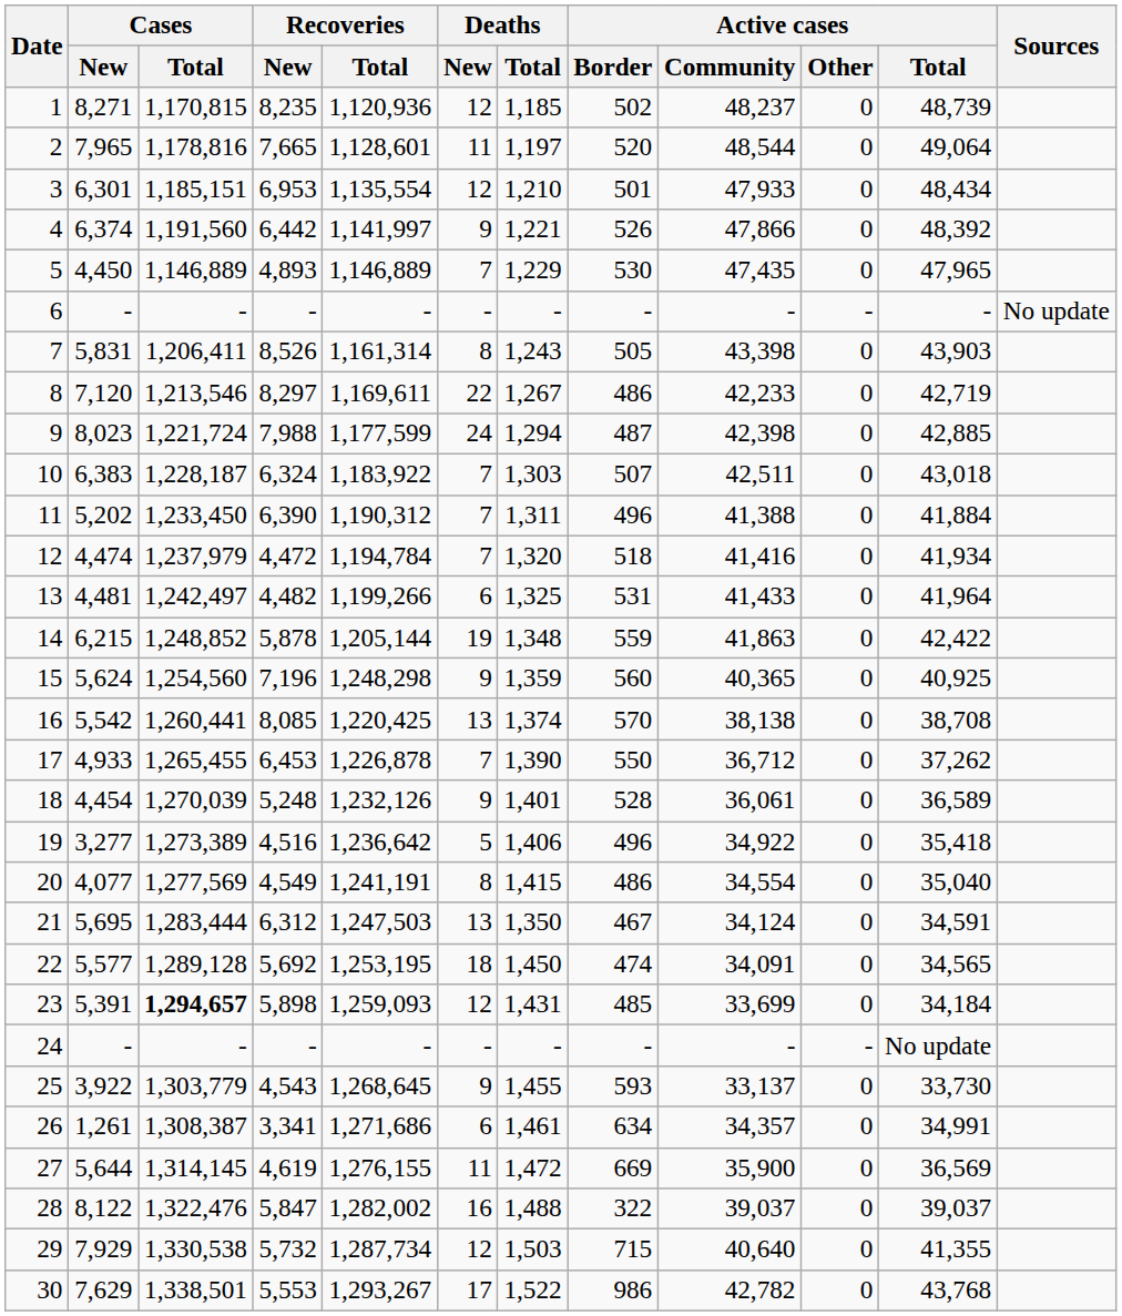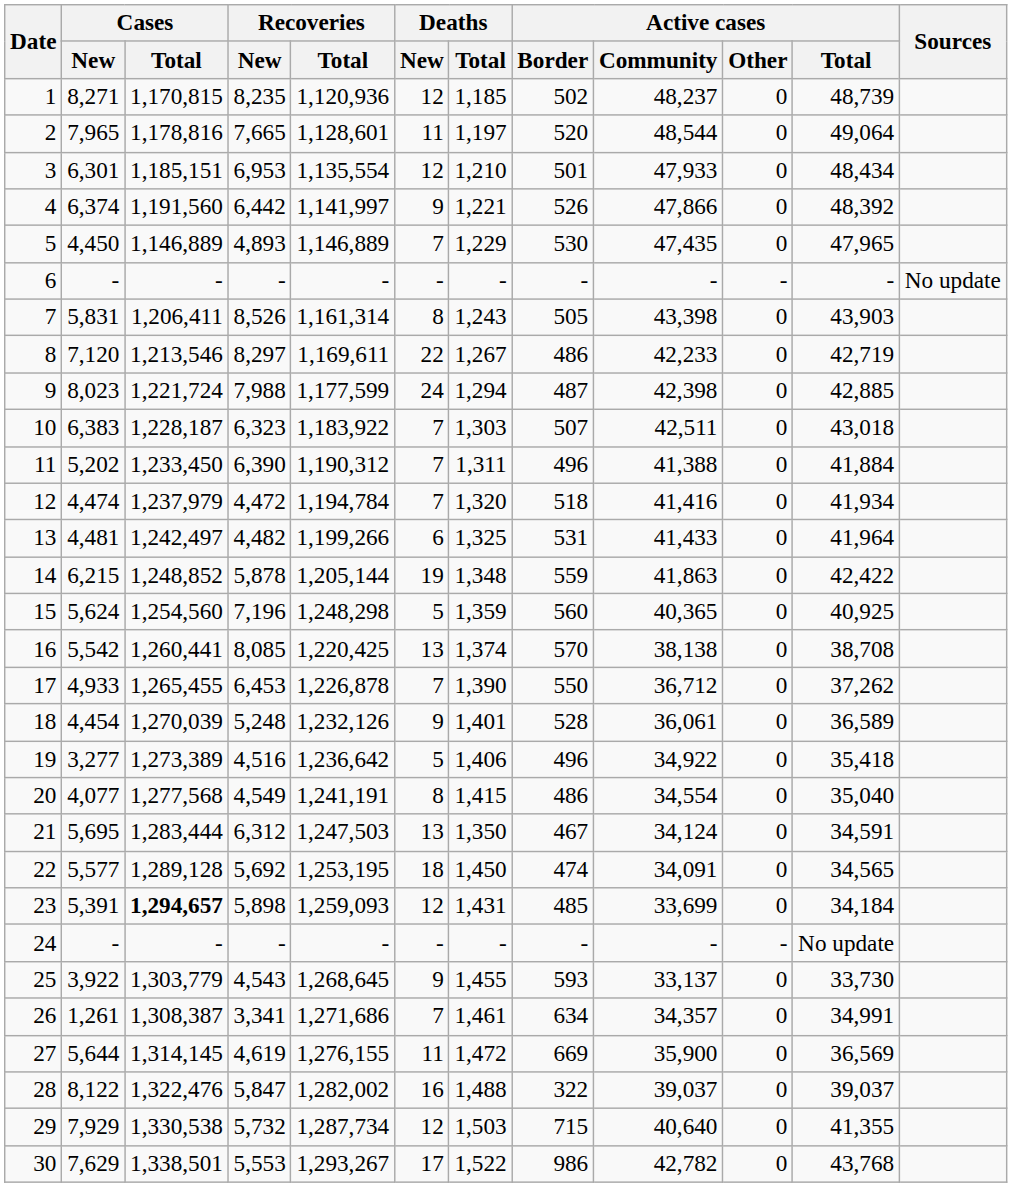10 | Recoveries / New: 6,324 -> 6,323
15 | Deaths / New: 9 -> 5
20 | Cases / Total: 1,277,569 -> 1,277,568
26 | Deaths / New: 6 -> 7
